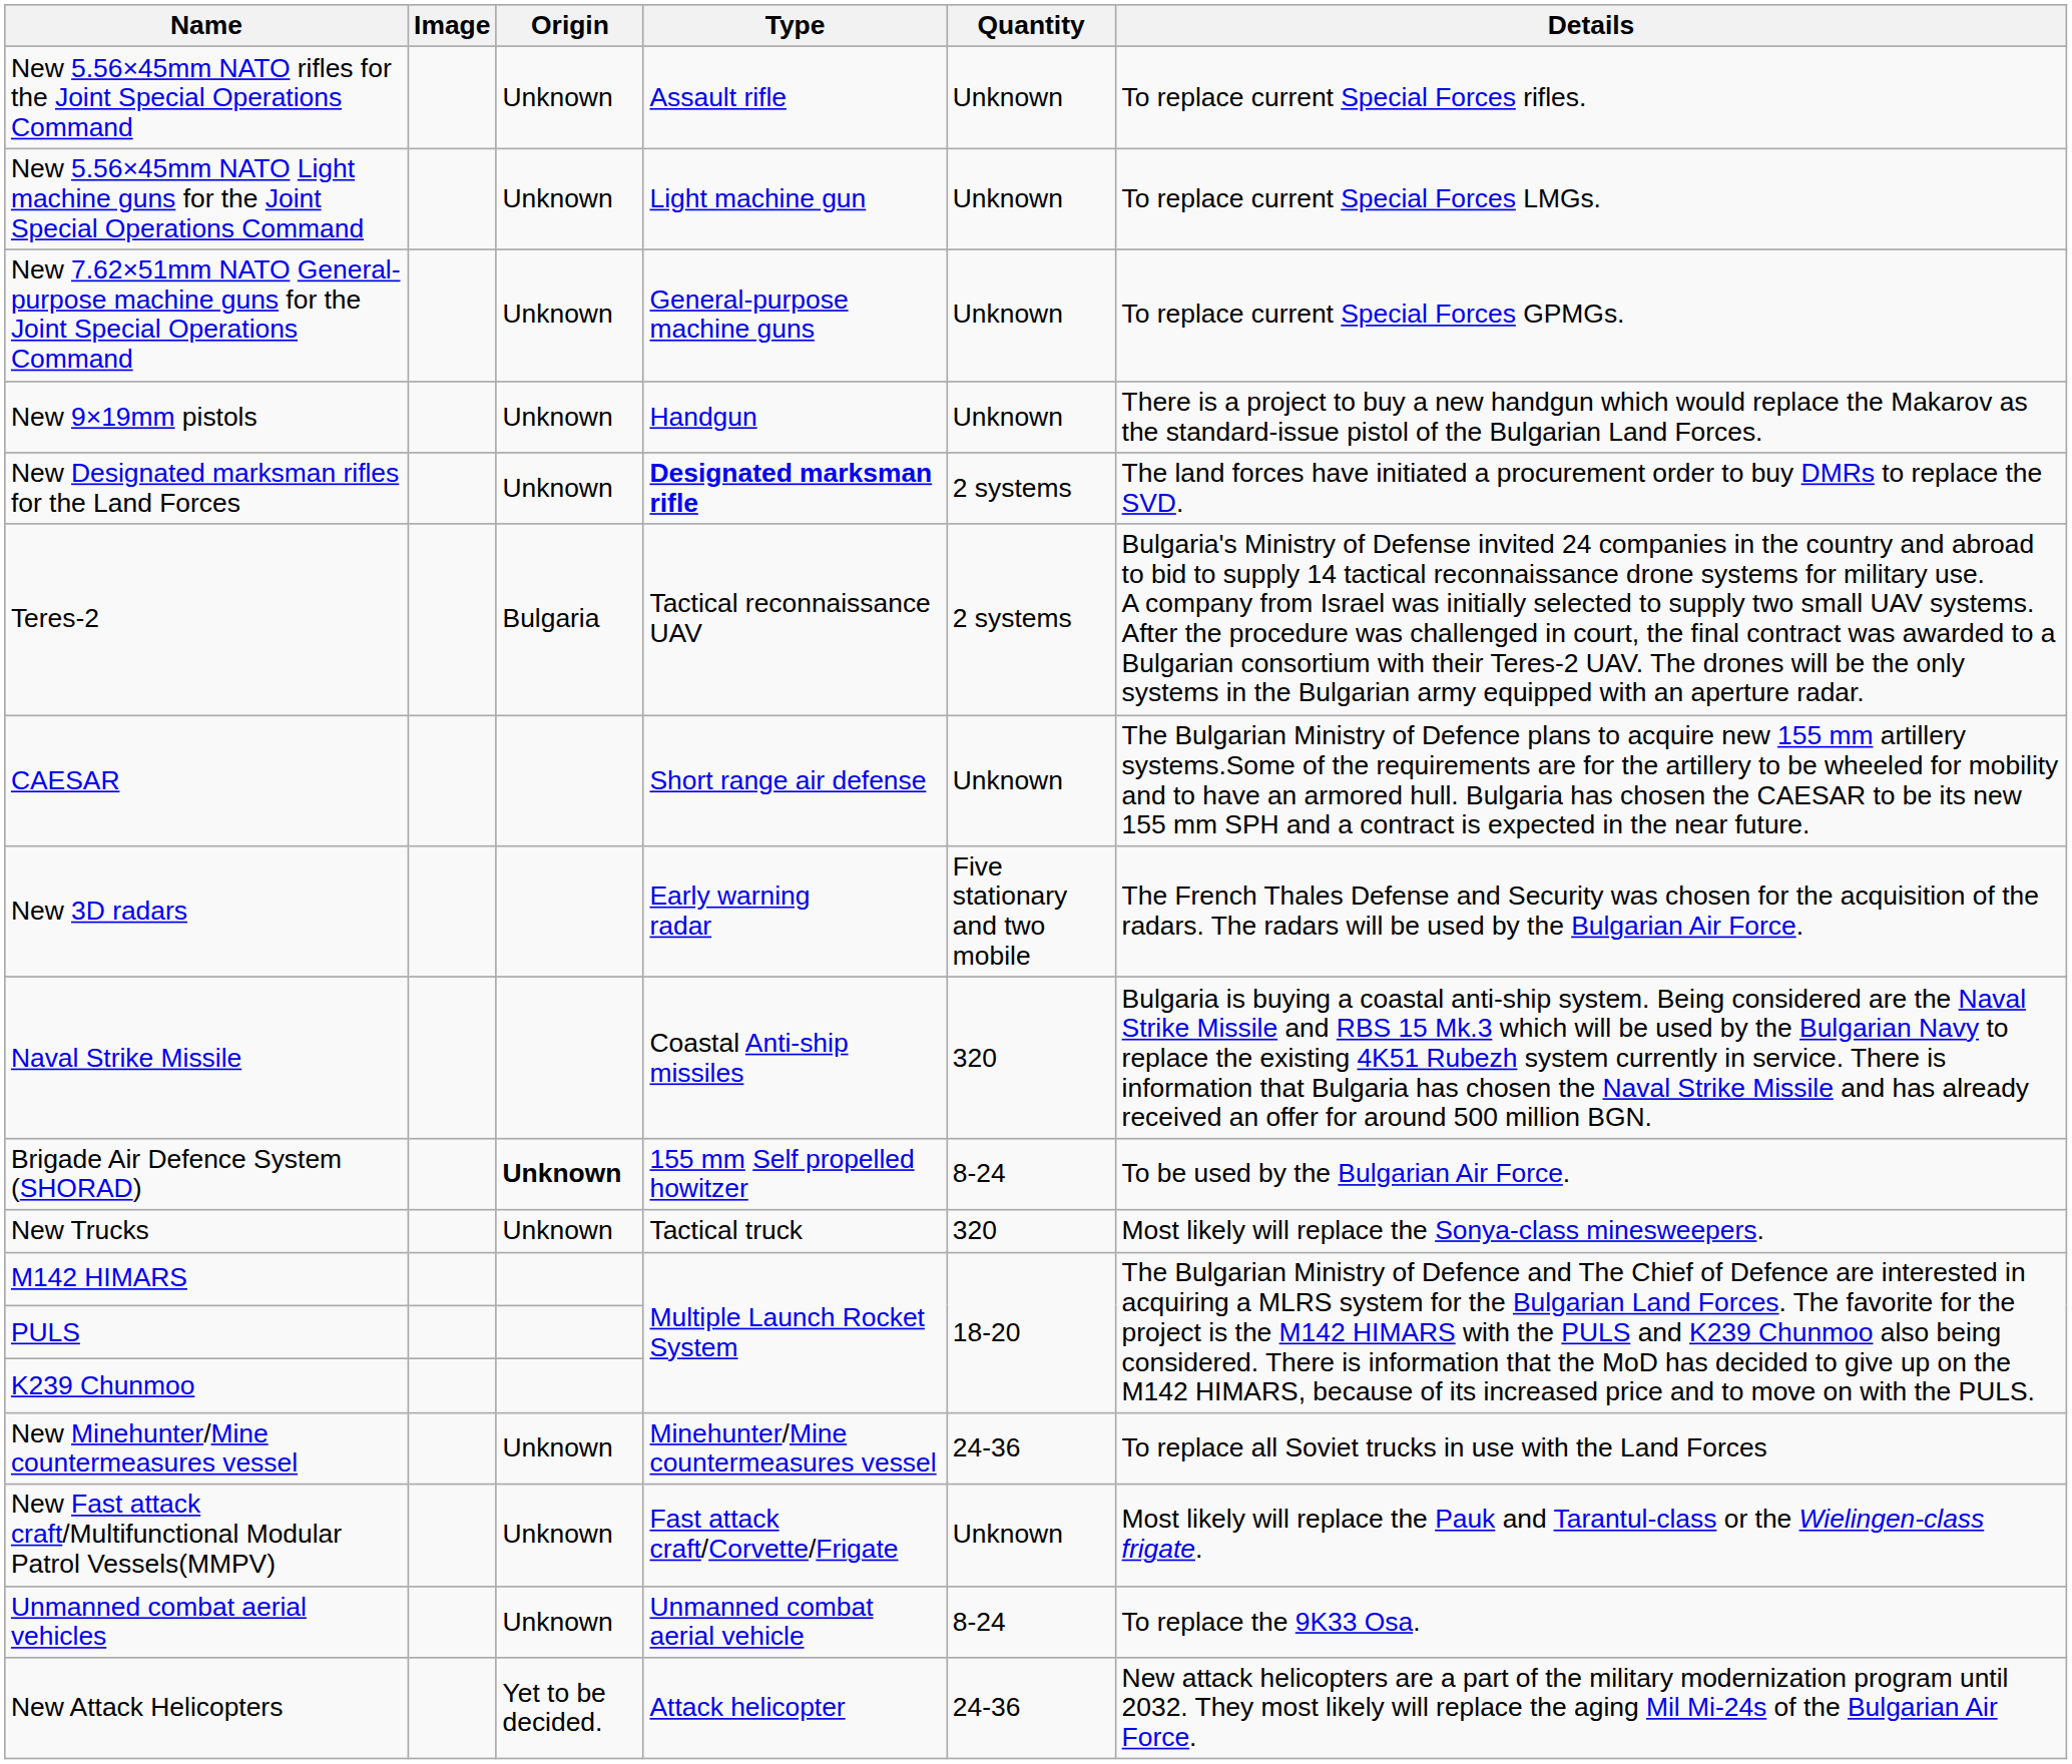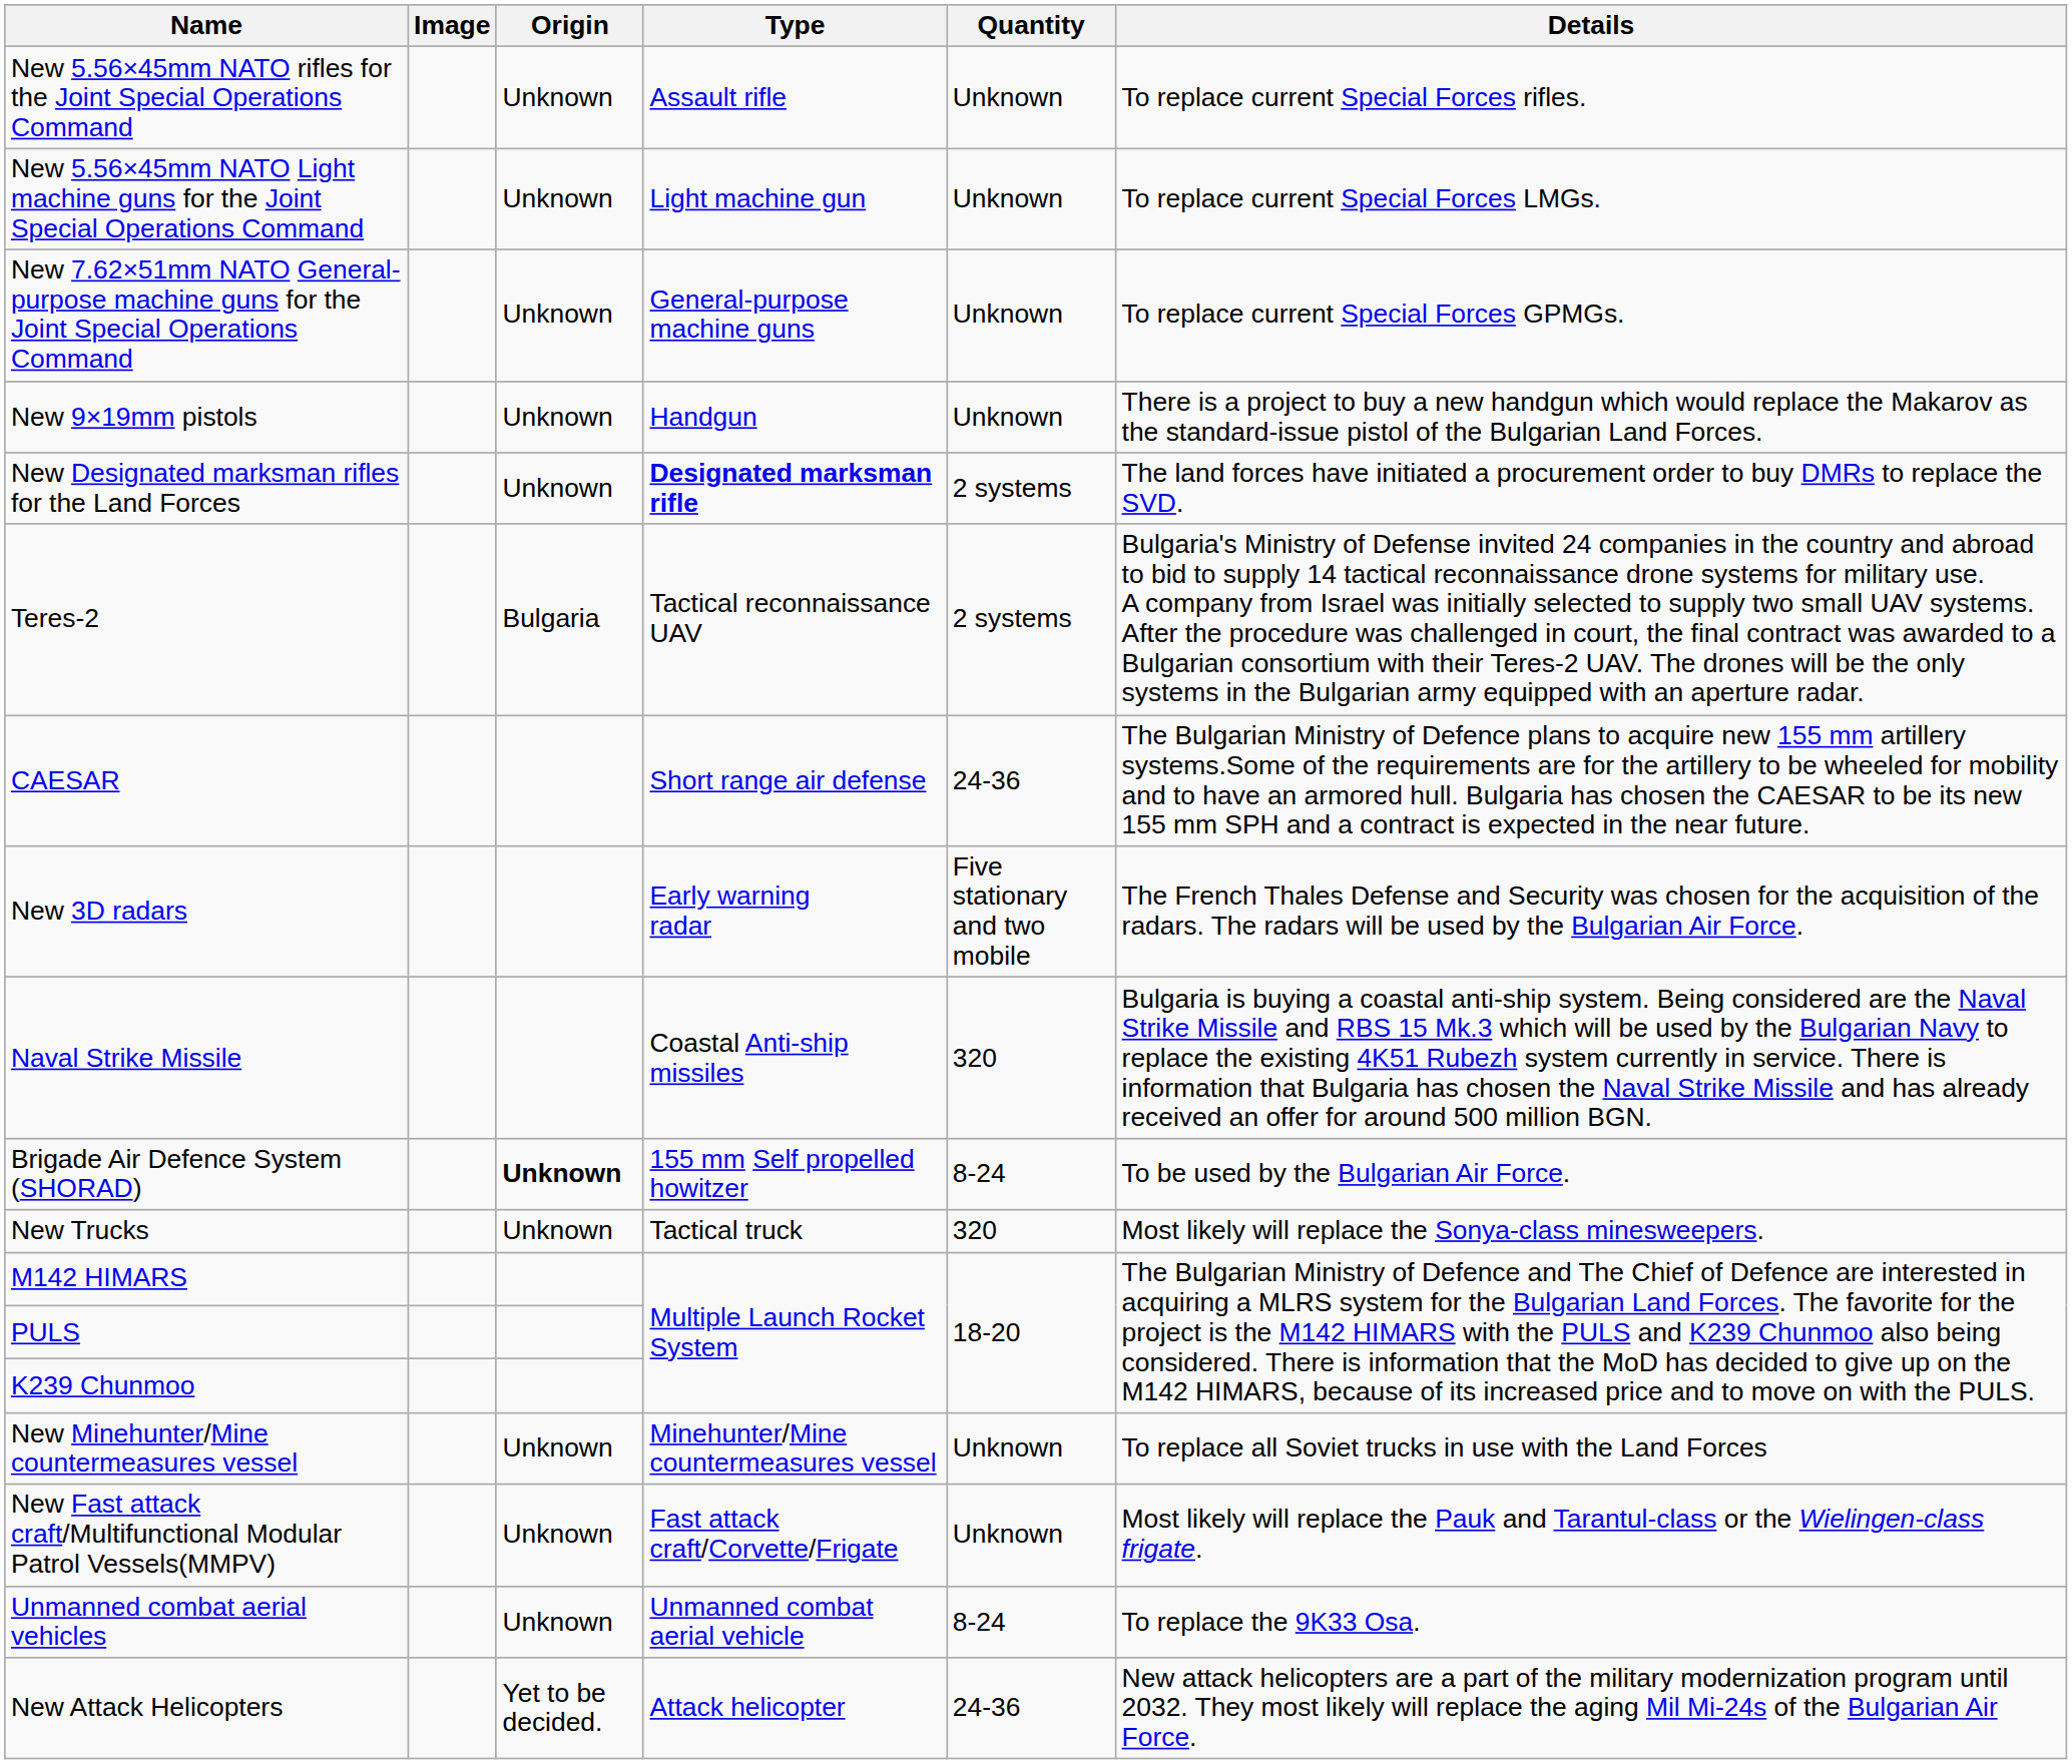CAESAR | Quantity: Unknown -> 24-36
New Minehunter/Mine countermeasures vessel | Quantity: 24-36 -> Unknown
